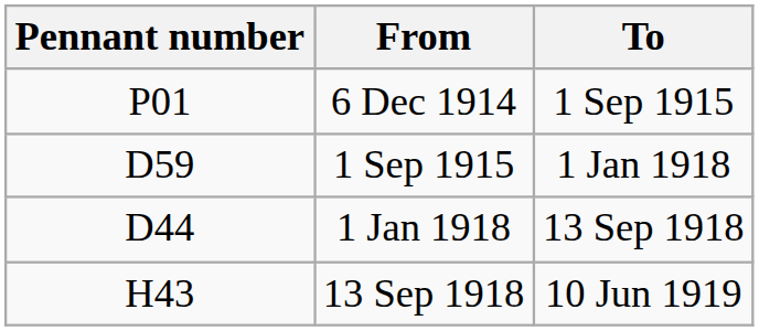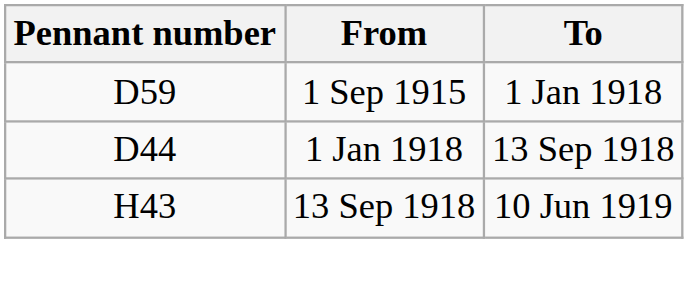- row: P01 | 6 Dec 1914 | 1 Sep 1915
